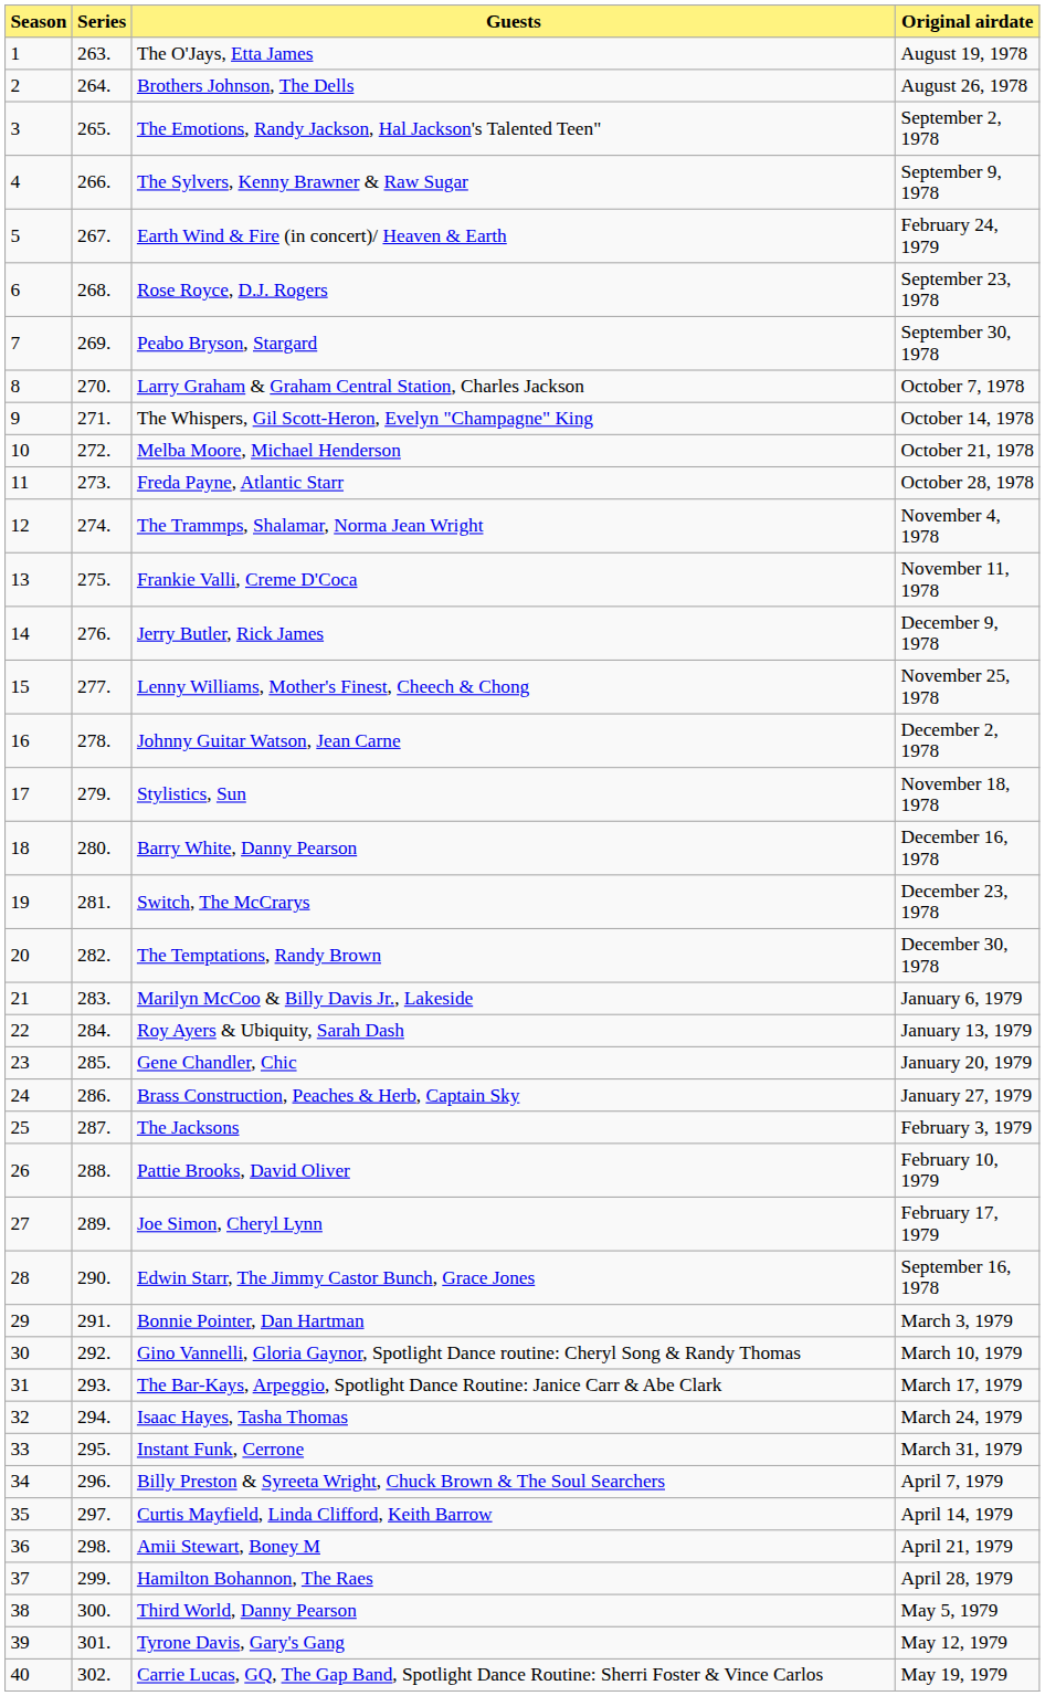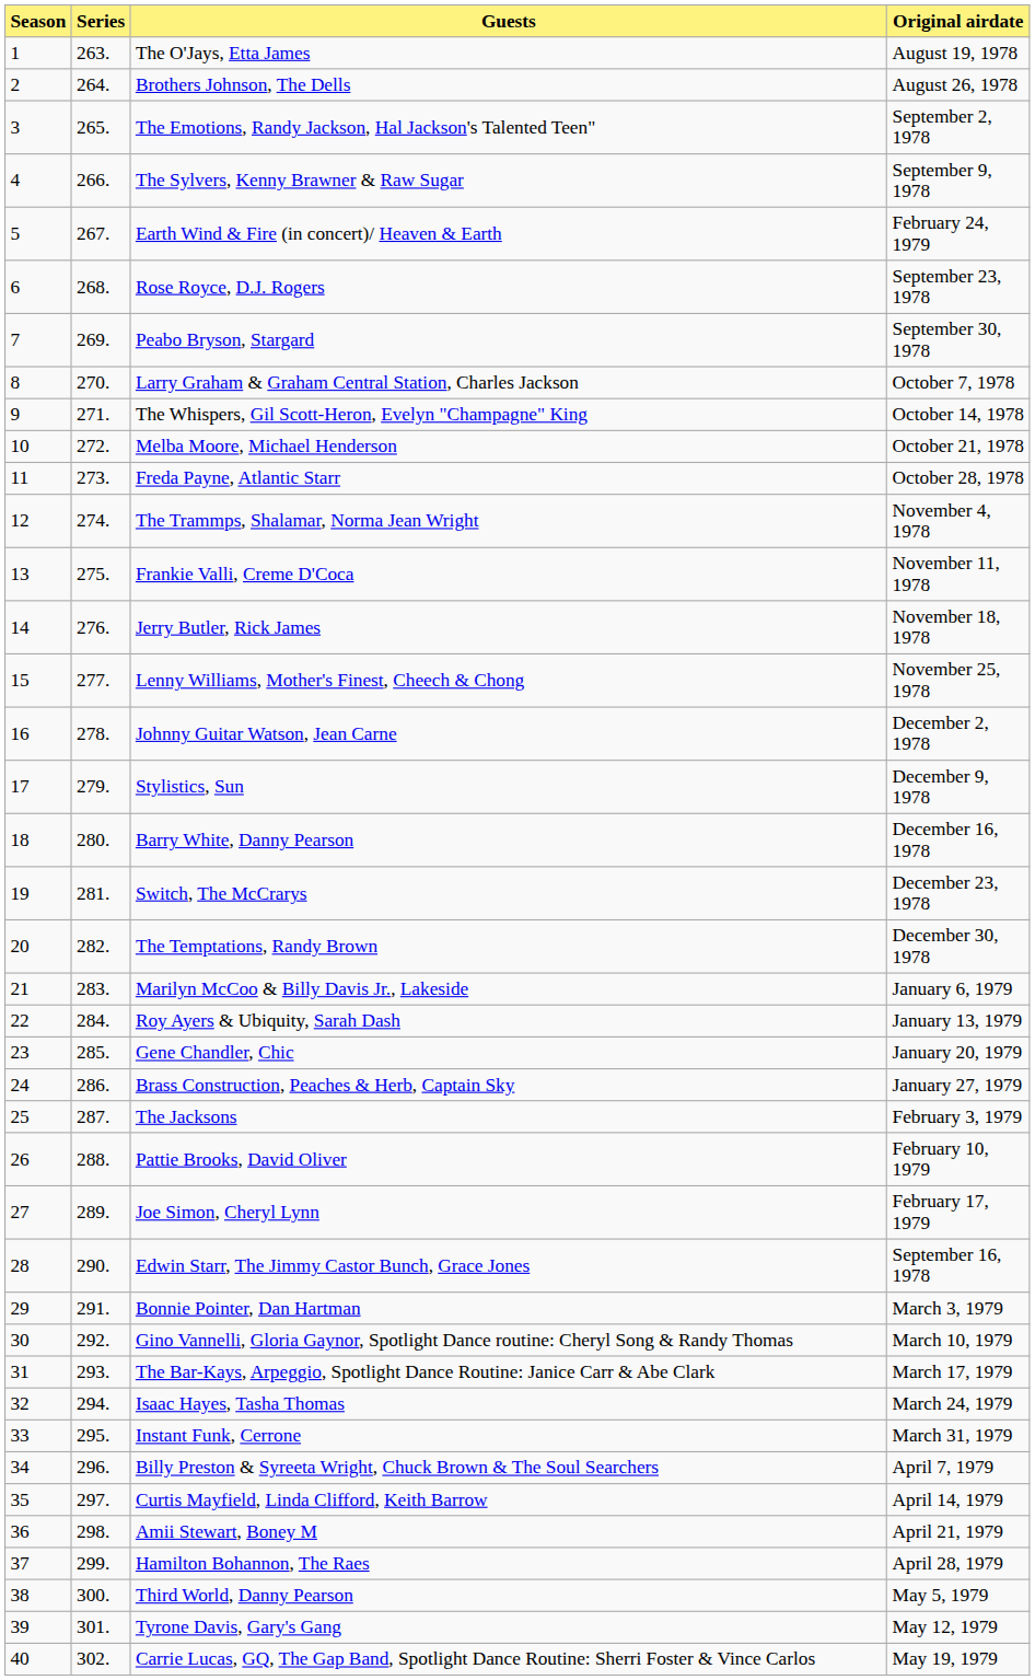Jerry Butler, Rick James | Original airdate: December 9, 1978 -> November 18, 1978
Stylistics, Sun | Original airdate: November 18, 1978 -> December 9, 1978
